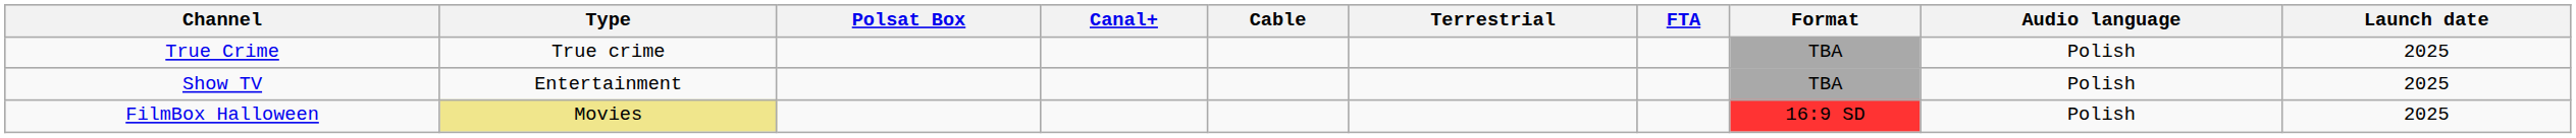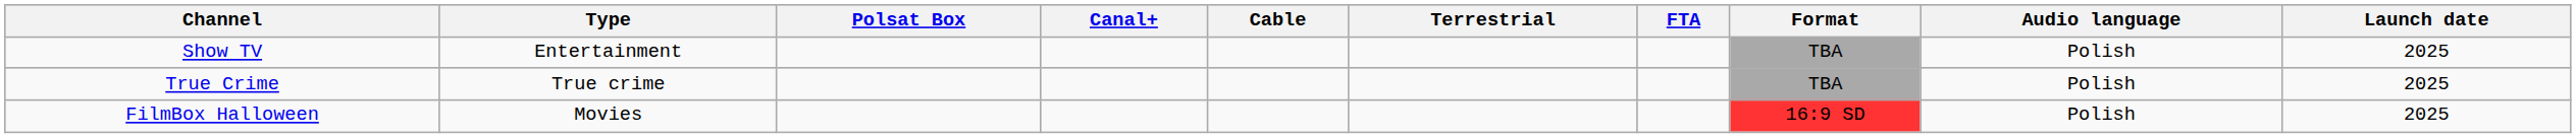rows swapped: True Crime <-> Show TV
FilmBox Halloween | Type: khaki background -> no background
